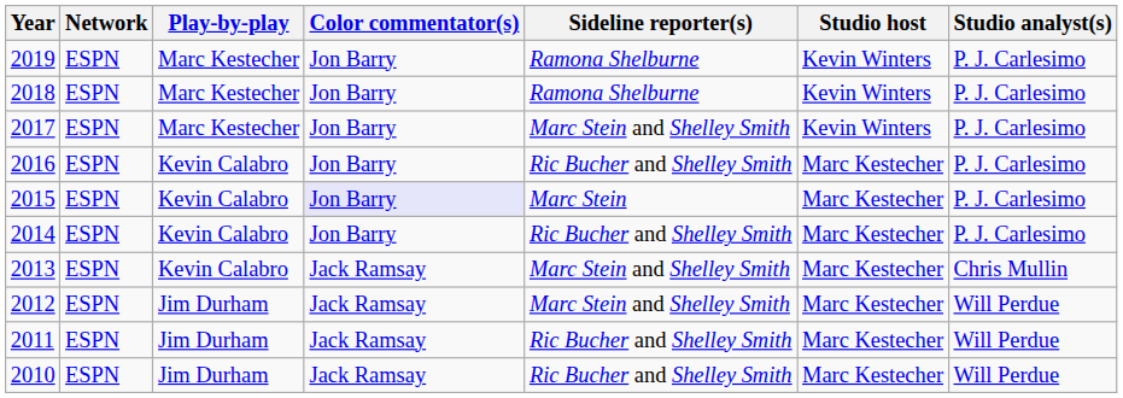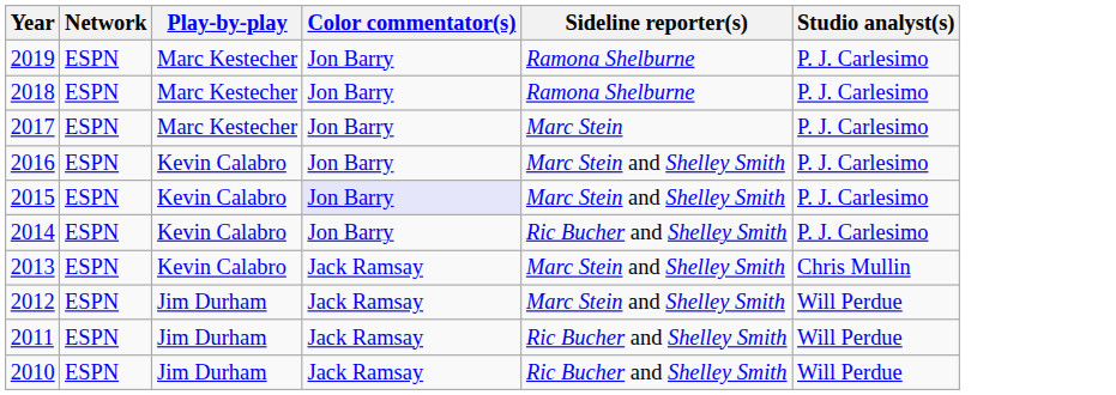- column: Studio host | Kevin Winters | Kevin Winters | Kevin Winters | Marc Kestecher | Marc Kestecher | Marc Kestecher | Marc Kestecher | Marc Kestecher | Marc Kestecher | Marc Kestecher
2017 | Sideline reporter(s): Marc Stein and Shelley Smith -> Marc Stein
2016 | Sideline reporter(s): Ric Bucher and Shelley Smith -> Marc Stein and Shelley Smith
2015 | Sideline reporter(s): Marc Stein -> Marc Stein and Shelley Smith
